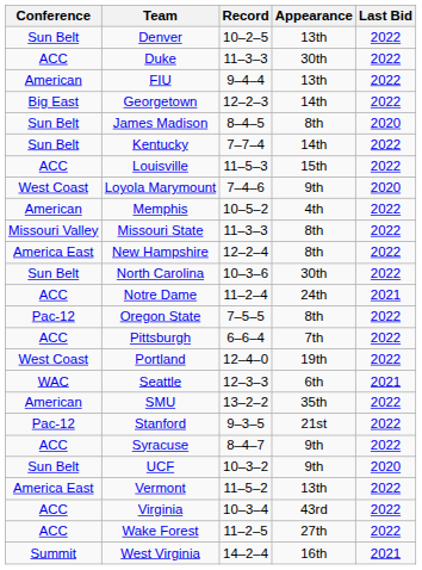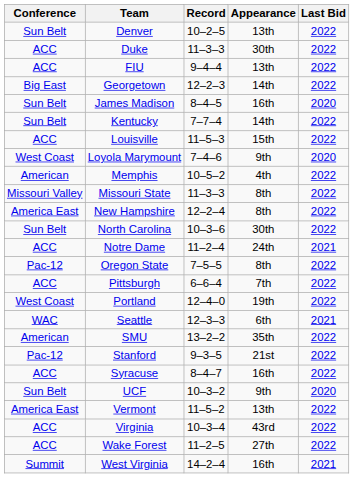FIU | Conference: American -> ACC
James Madison | Appearance: 8th -> 16th
Syracuse | Appearance: 9th -> 16th
